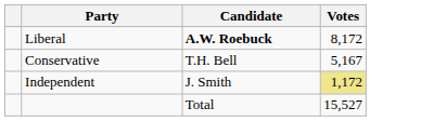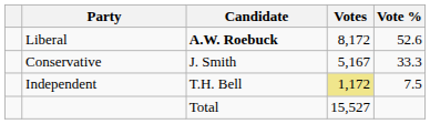+ column: Vote % | 52.6 | 33.3 | 7.5
Conservative | Candidate: T.H. Bell -> J. Smith
Independent | Candidate: J. Smith -> T.H. Bell
